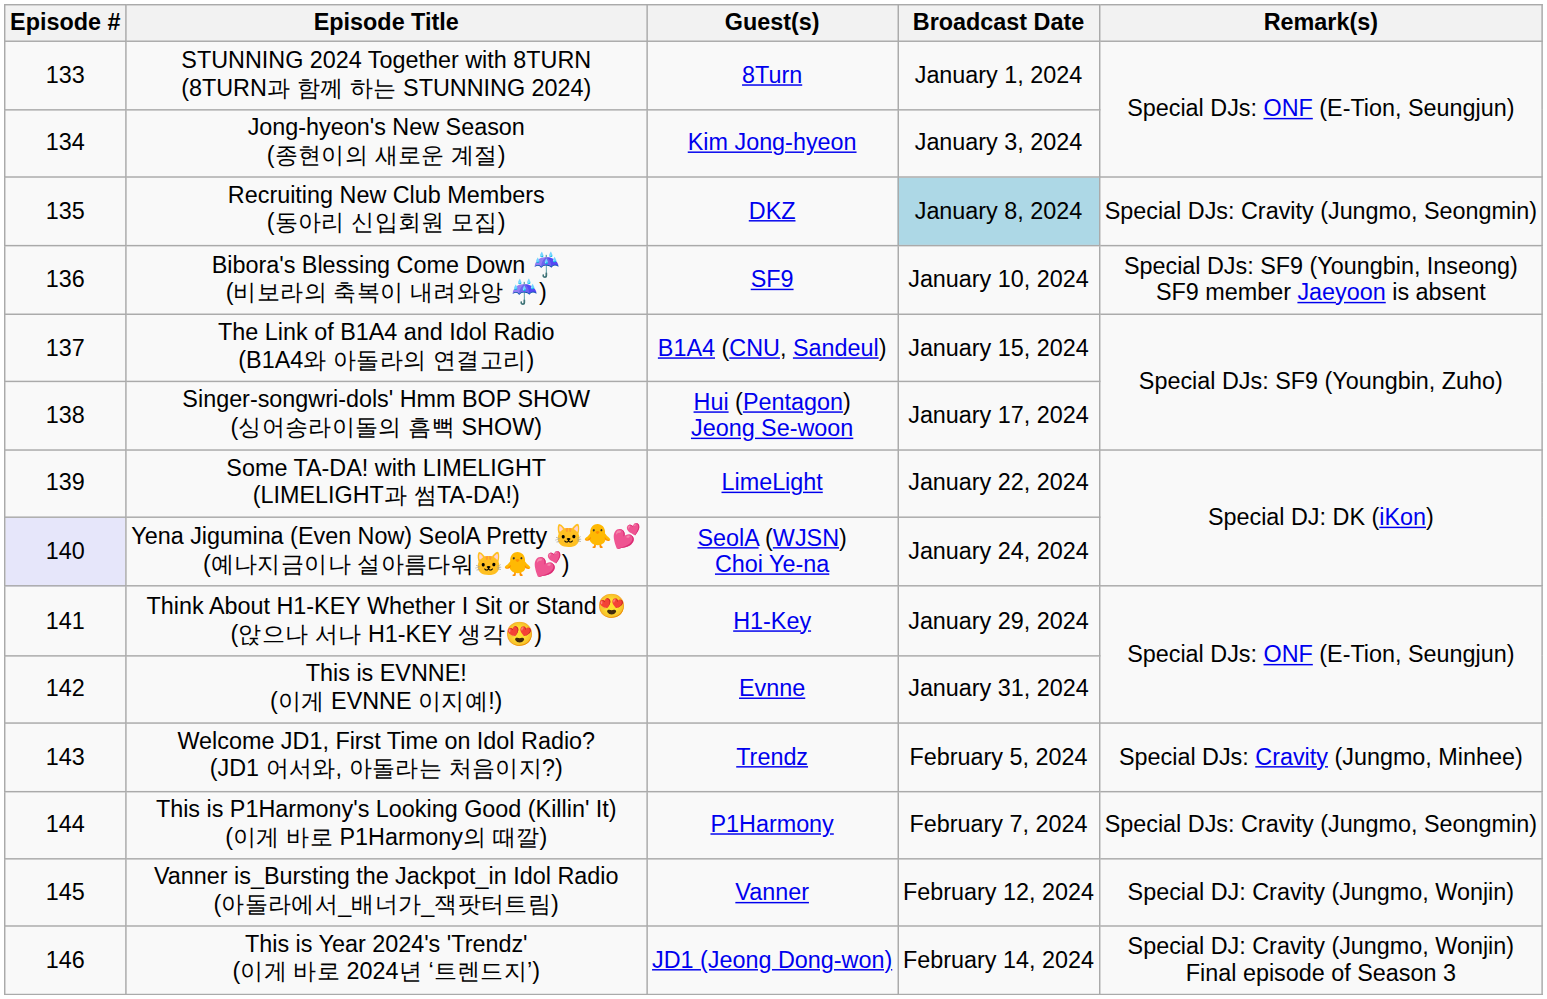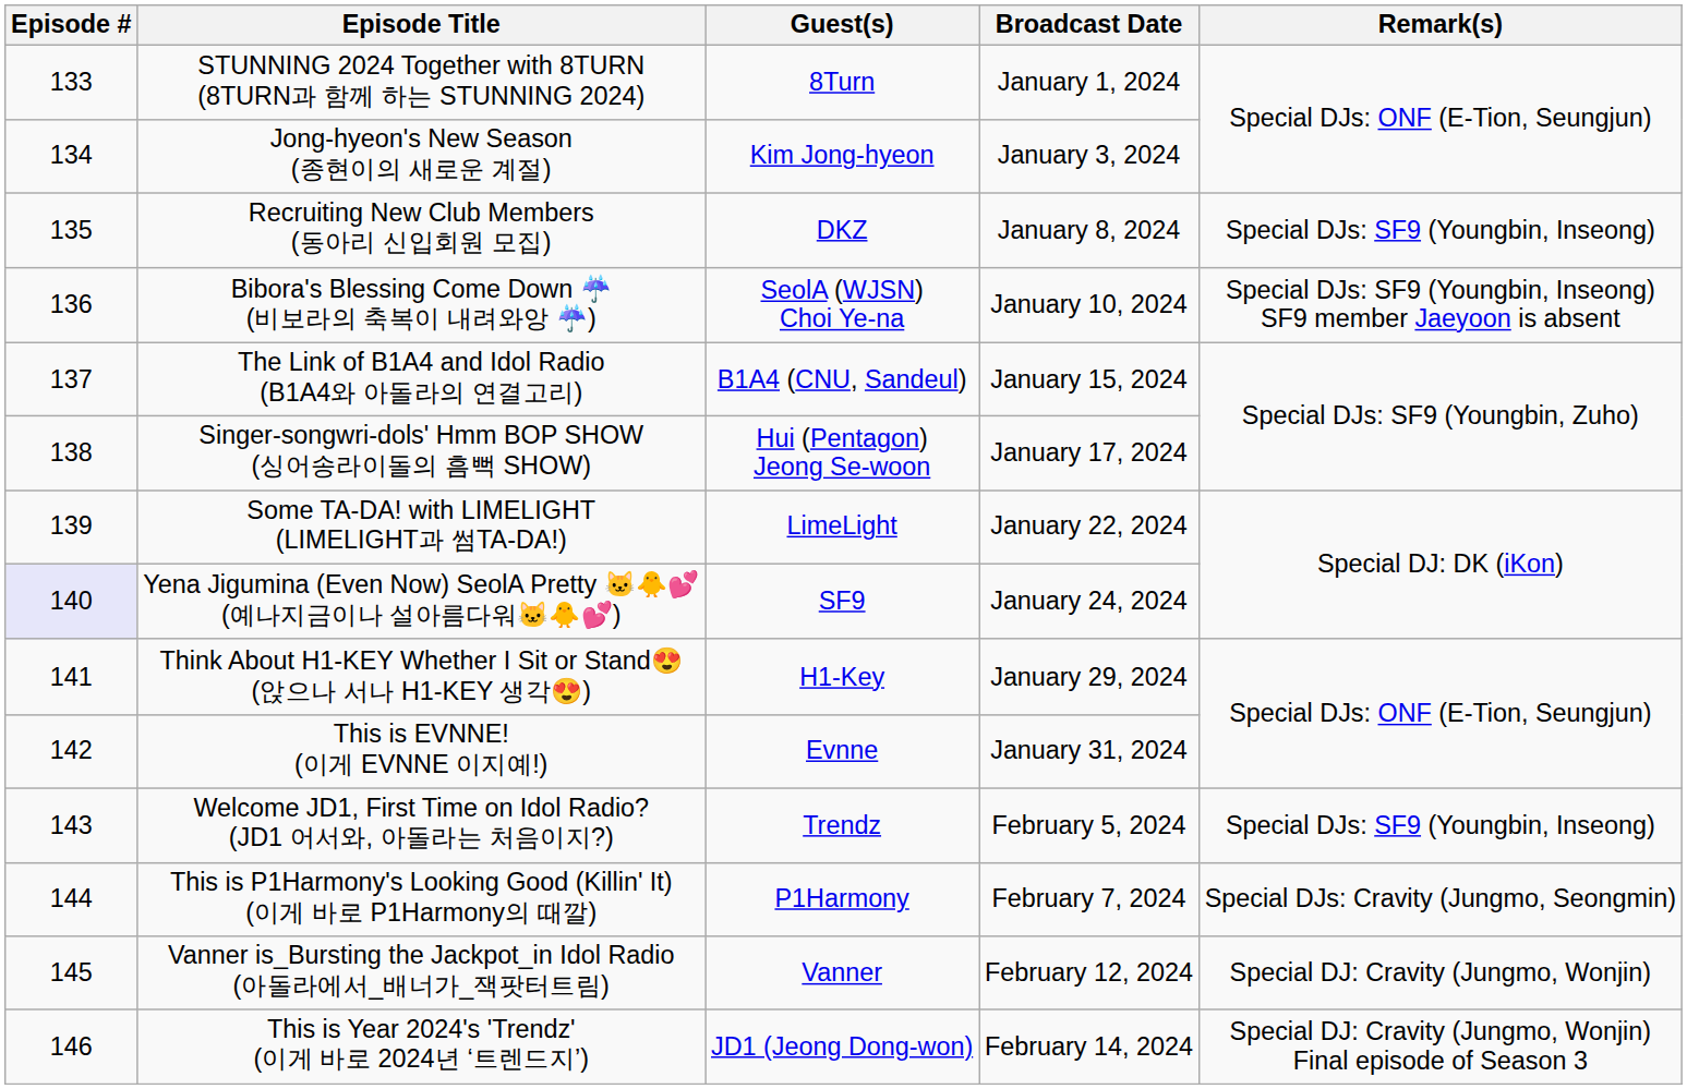Recruiting New Club Members (동아리 신입회원 모집) | Broadcast Date: lightblue background -> no background
Recruiting New Club Members (동아리 신입회원 모집) | Remark(s): Special DJs: Cravity (Jungmo, Seongmin) -> Special DJs: SF9 (Youngbin, Inseong)
Bibora's Blessing Come Down ☔️ (비보라의 축복이 내려와앙 ☔️) | Guest(s): SF9 -> SeolA (WJSN) Choi Ye-na
Yena Jigumina (Even Now) SeolA Pretty 🐱🐥💕 (예나지금이나 설아름다워🐱🐥💕) | Guest(s): SeolA (WJSN) Choi Ye-na -> SF9
Welcome JD1, First Time on Idol Radio? (JD1 어서와, 아돌라는 처음이지?) | Remark(s): Special DJs: Cravity (Jungmo, Minhee) -> Special DJs: SF9 (Youngbin, Inseong)
